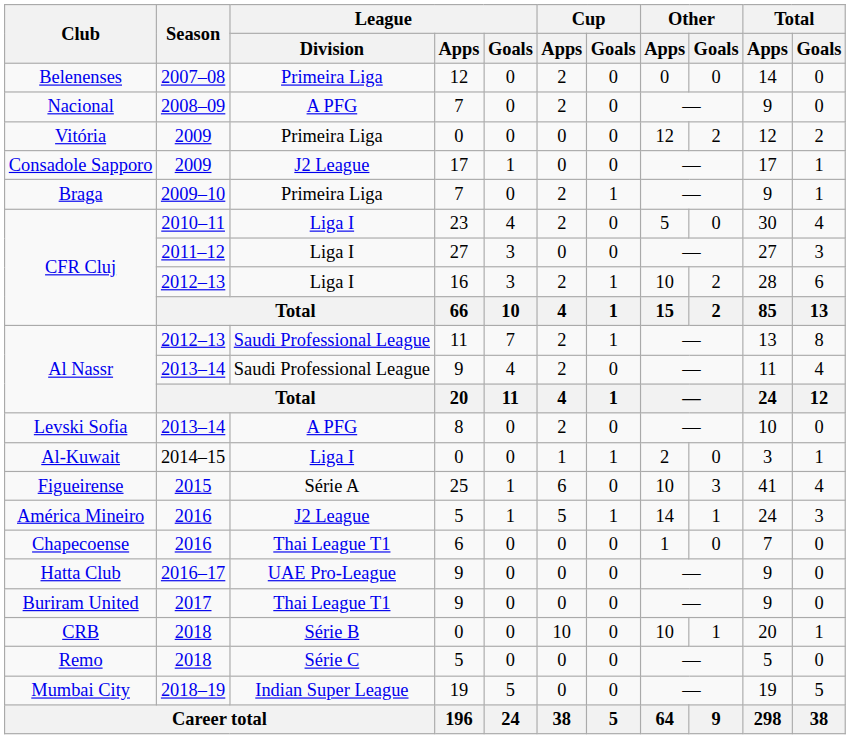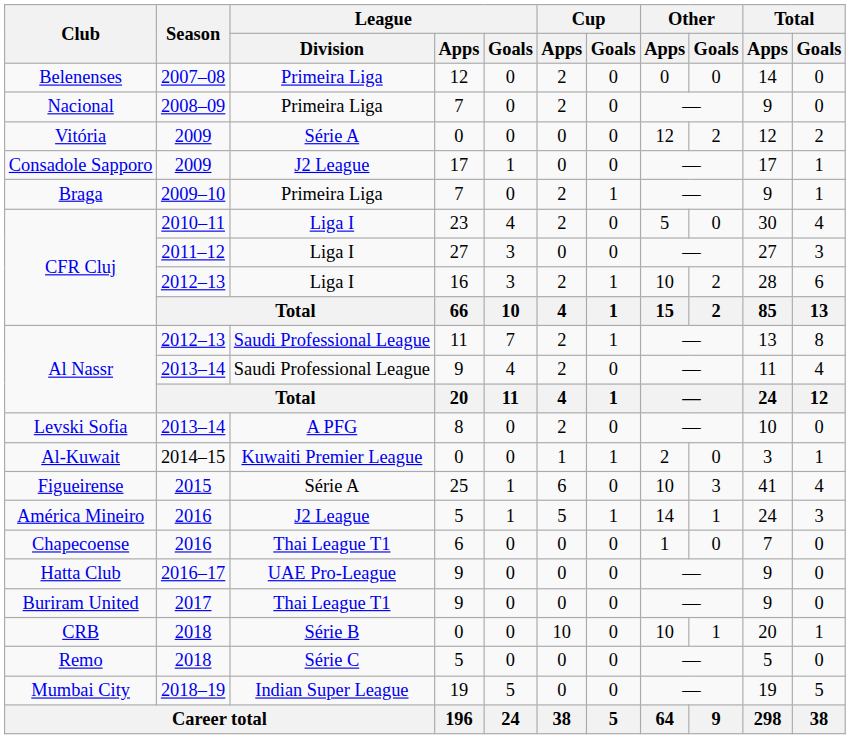Nacional | League / Division: A PFG -> Primeira Liga
Vitória | League / Division: Primeira Liga -> Série A
Al-Kuwait | League / Division: Liga I -> Kuwaiti Premier League
